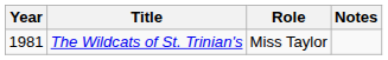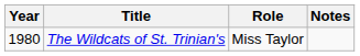The Wildcats of St. Trinian's | Year: 1981 -> 1980
